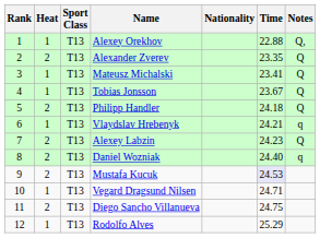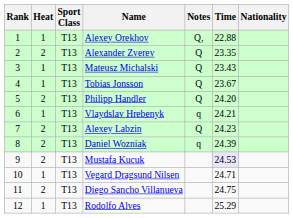columns swapped: Nationality <-> Notes
Mateusz Michalski | Time: 23.41 -> 23.43
Philipp Handler | Time: 24.18 -> 24.20
Daniel Wozniak | Time: 24.40 -> 24.39
